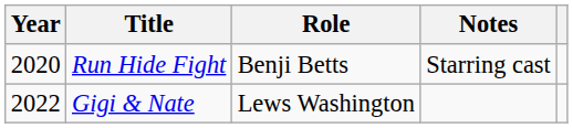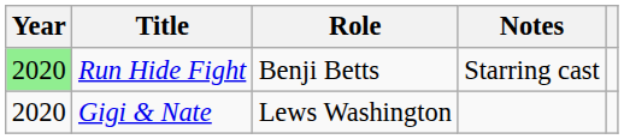Run Hide Fight | Year: no background -> lightgreen background
Gigi & Nate | Year: 2022 -> 2020
